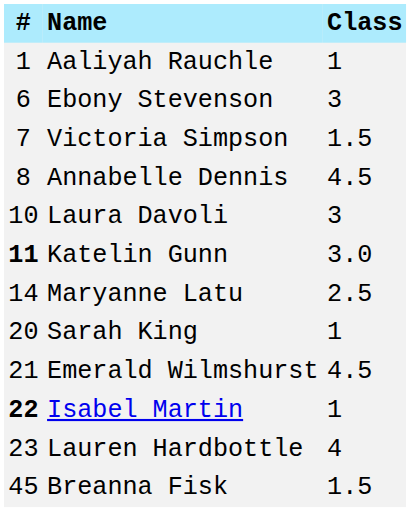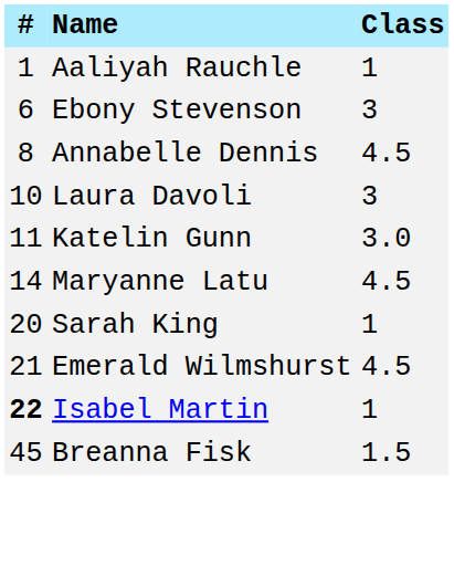- row: 7 | Victoria Simpson | 1.5
Katelin Gunn | #: bold -> normal
Maryanne Latu | Class: 2.5 -> 4.5
- row: 23 | Lauren Hardbottle | 4
